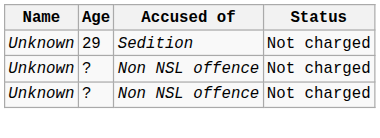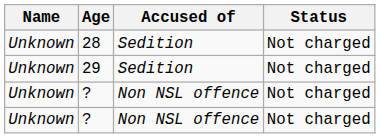+ row: Unknown | 28 | Sedition | Not charged
